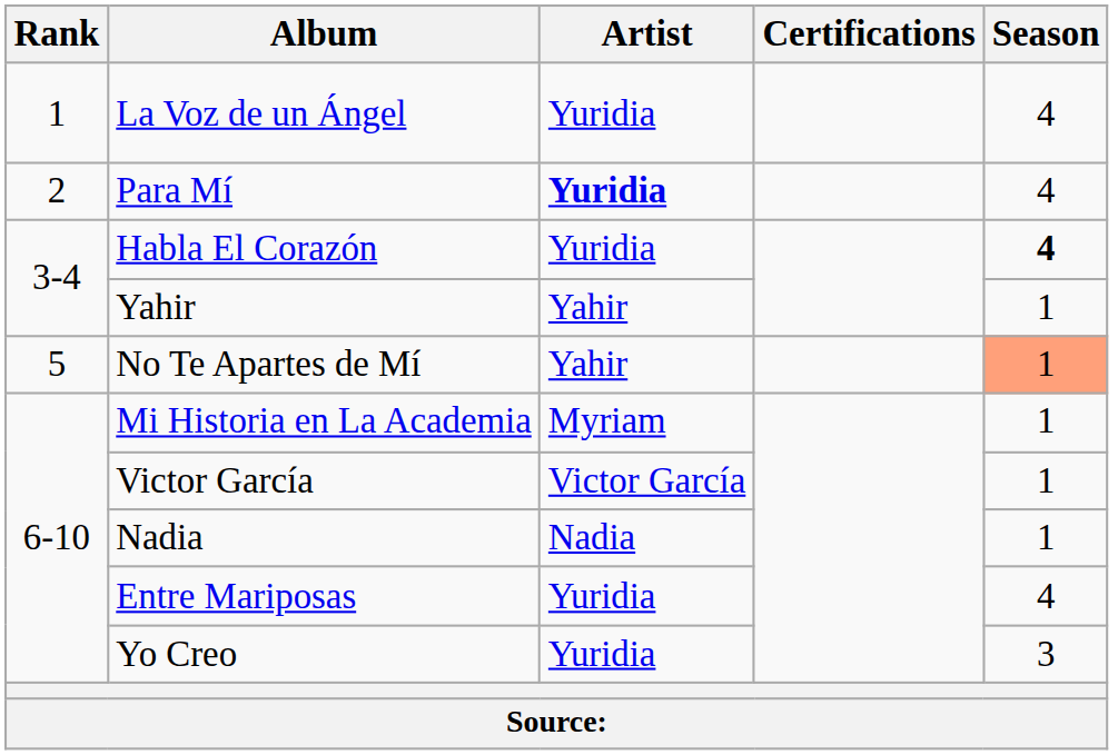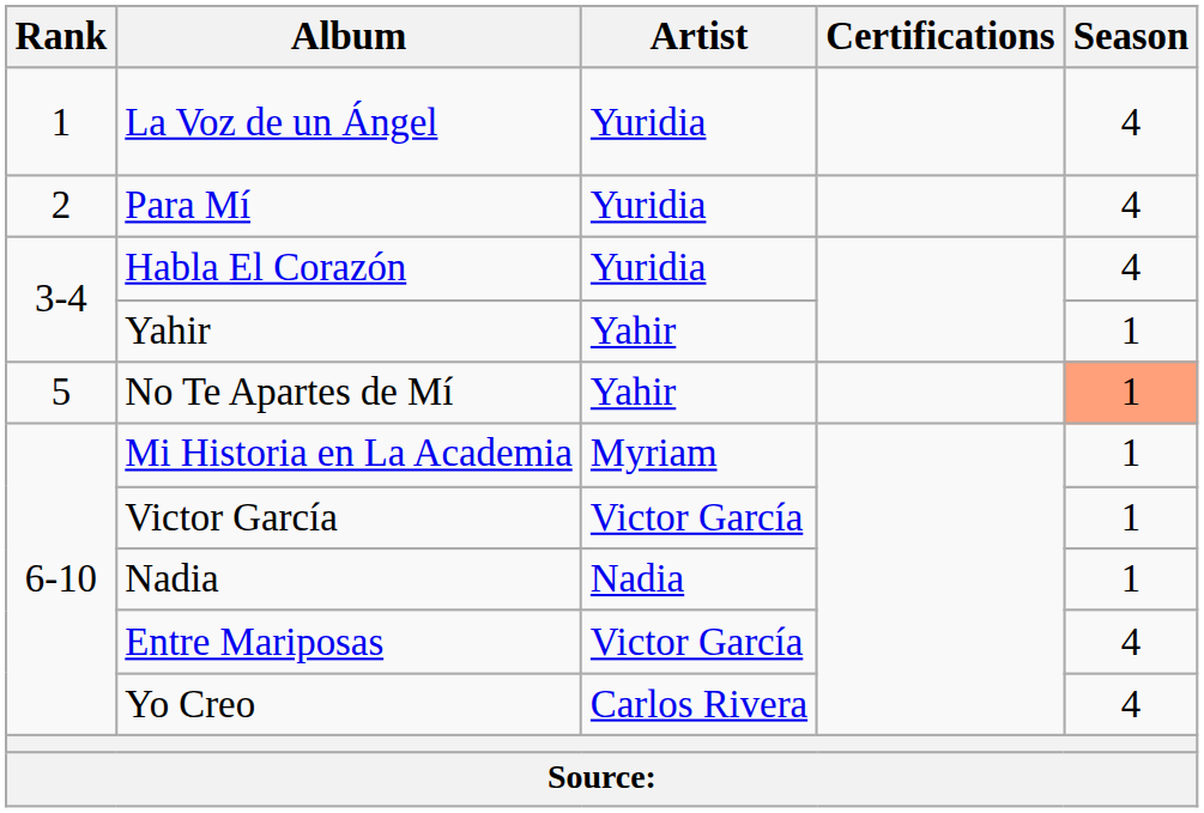Para Mí | Artist: bold -> normal
Habla El Corazón | Season: bold -> normal
Entre Mariposas | Artist: Yuridia -> Victor García
Yo Creo | Artist: Yuridia -> Carlos Rivera
Yo Creo | Season: 3 -> 4
